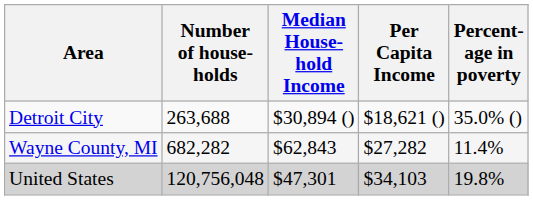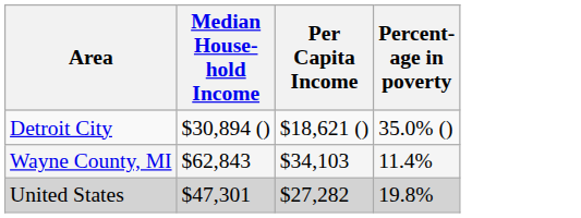- column: Number of house- holds | 263,688 | 682,282 | 120,756,048
Wayne County, MI | Per Capita Income: $27,282 -> $34,103
United States | Per Capita Income: $34,103 -> $27,282
